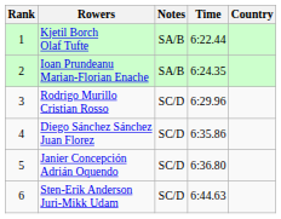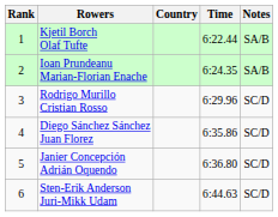columns swapped: Country <-> Notes
